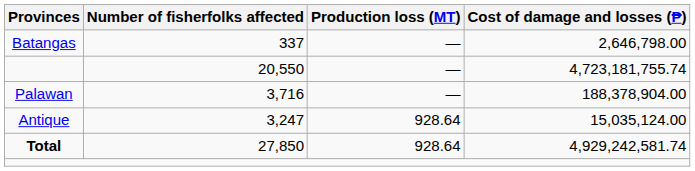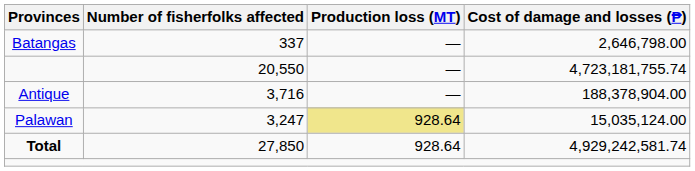3,716 | Provinces: Palawan -> Antique
3,247 | Provinces: Antique -> Palawan
3,247 | Production loss (MT): no background -> khaki background
